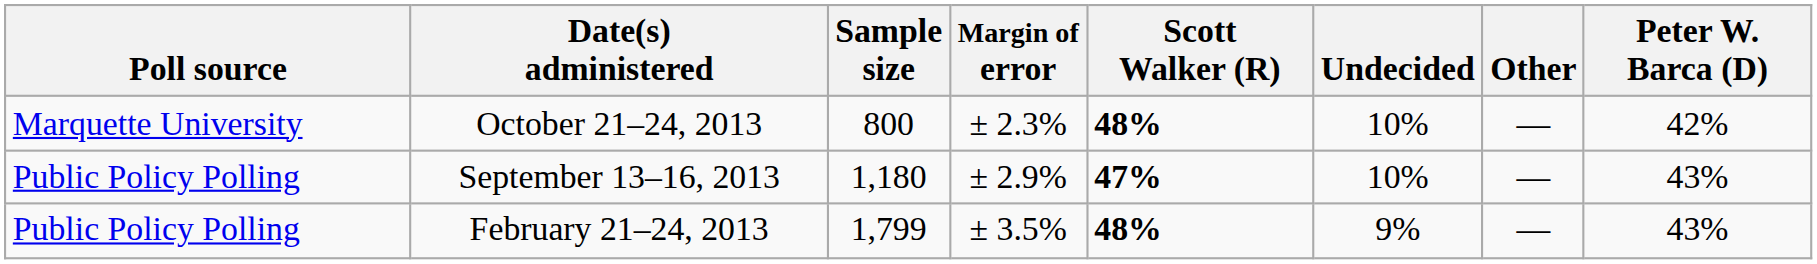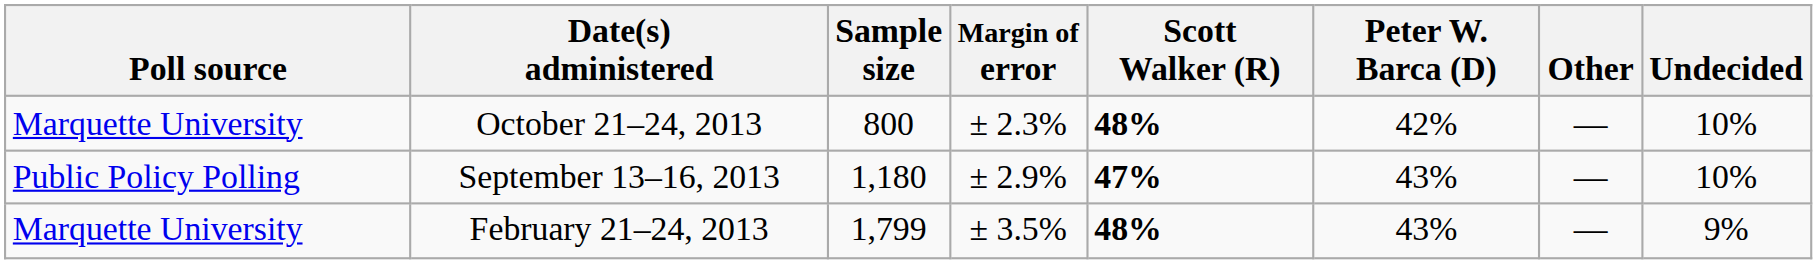columns swapped: Peter W. Barca (D) <-> Undecided
February 21–24, 2013 | Poll source: Public Policy Polling -> Marquette University
